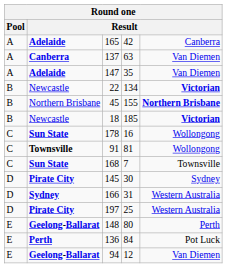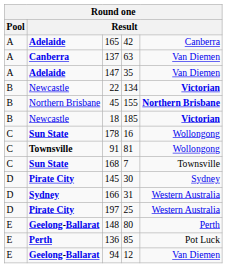136 | column 4: 84 -> 85
